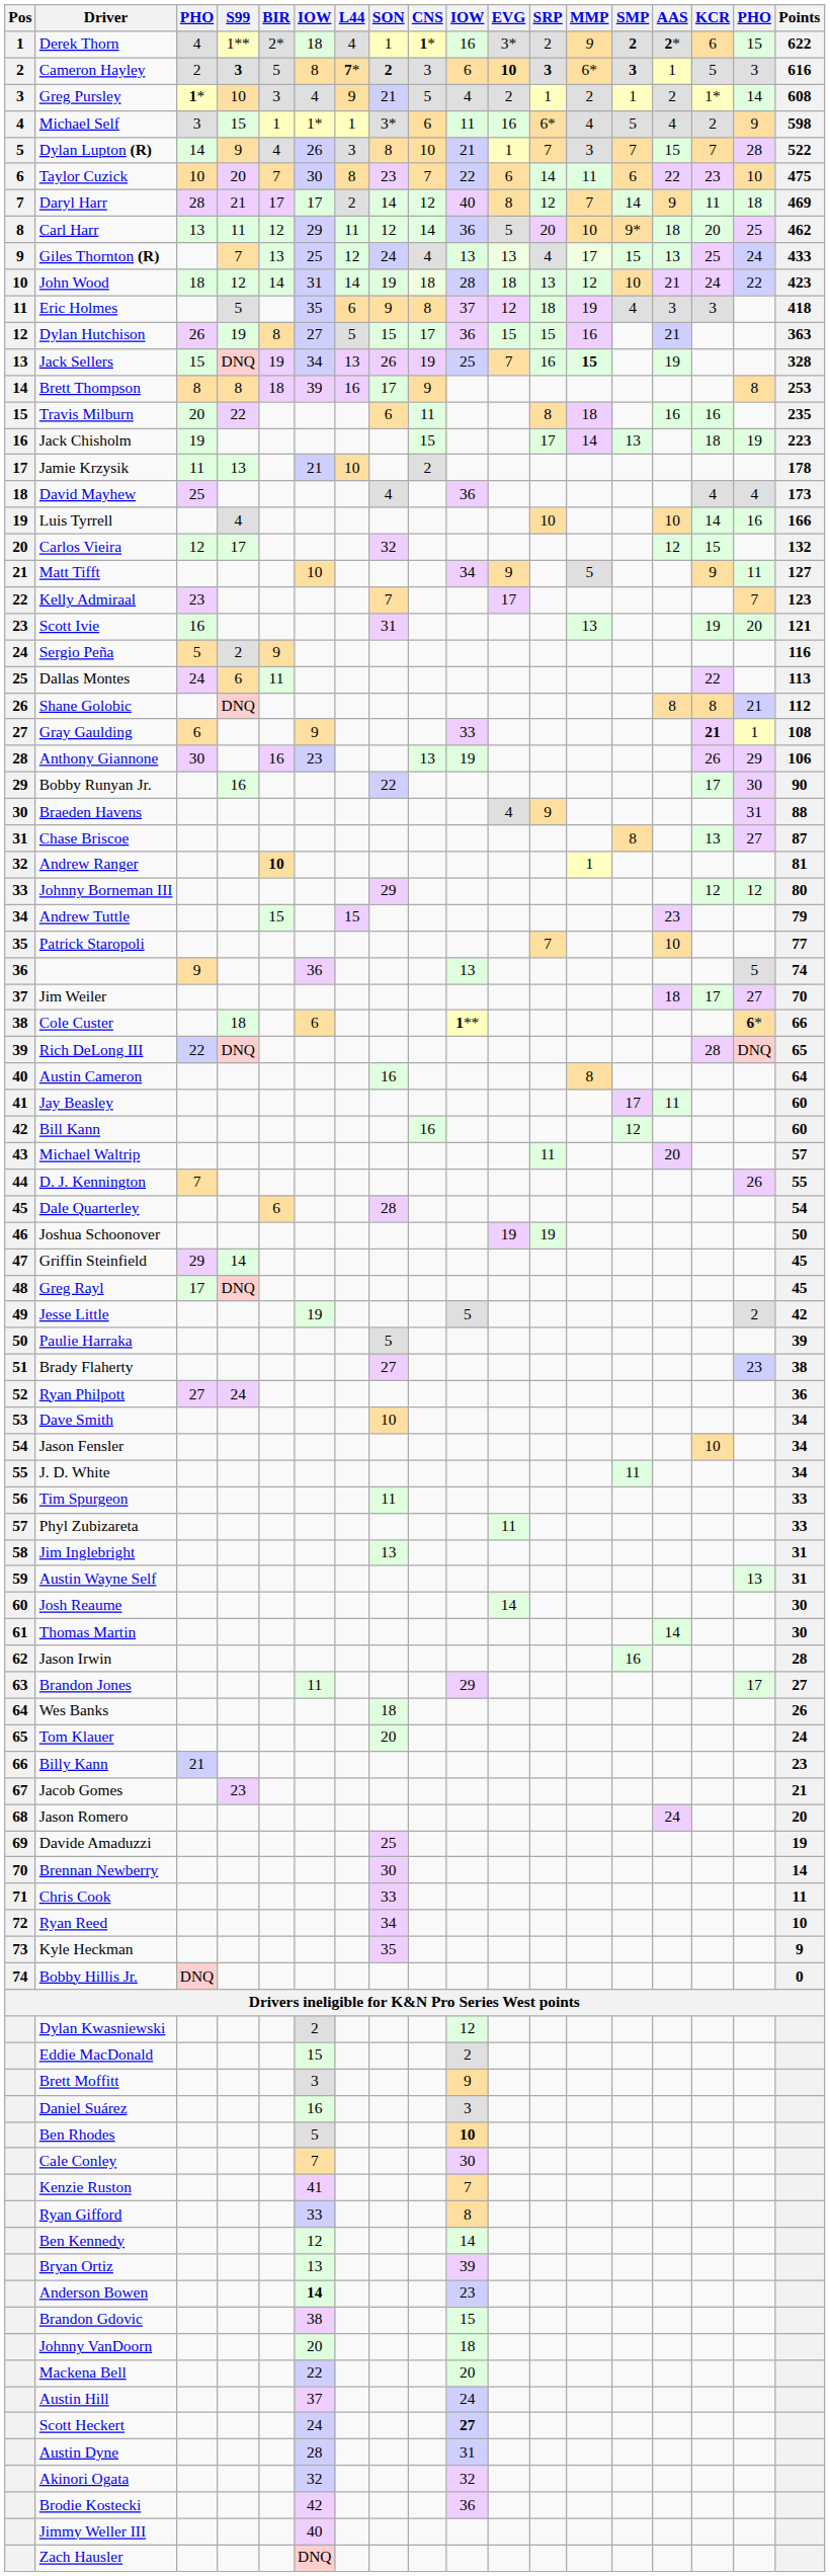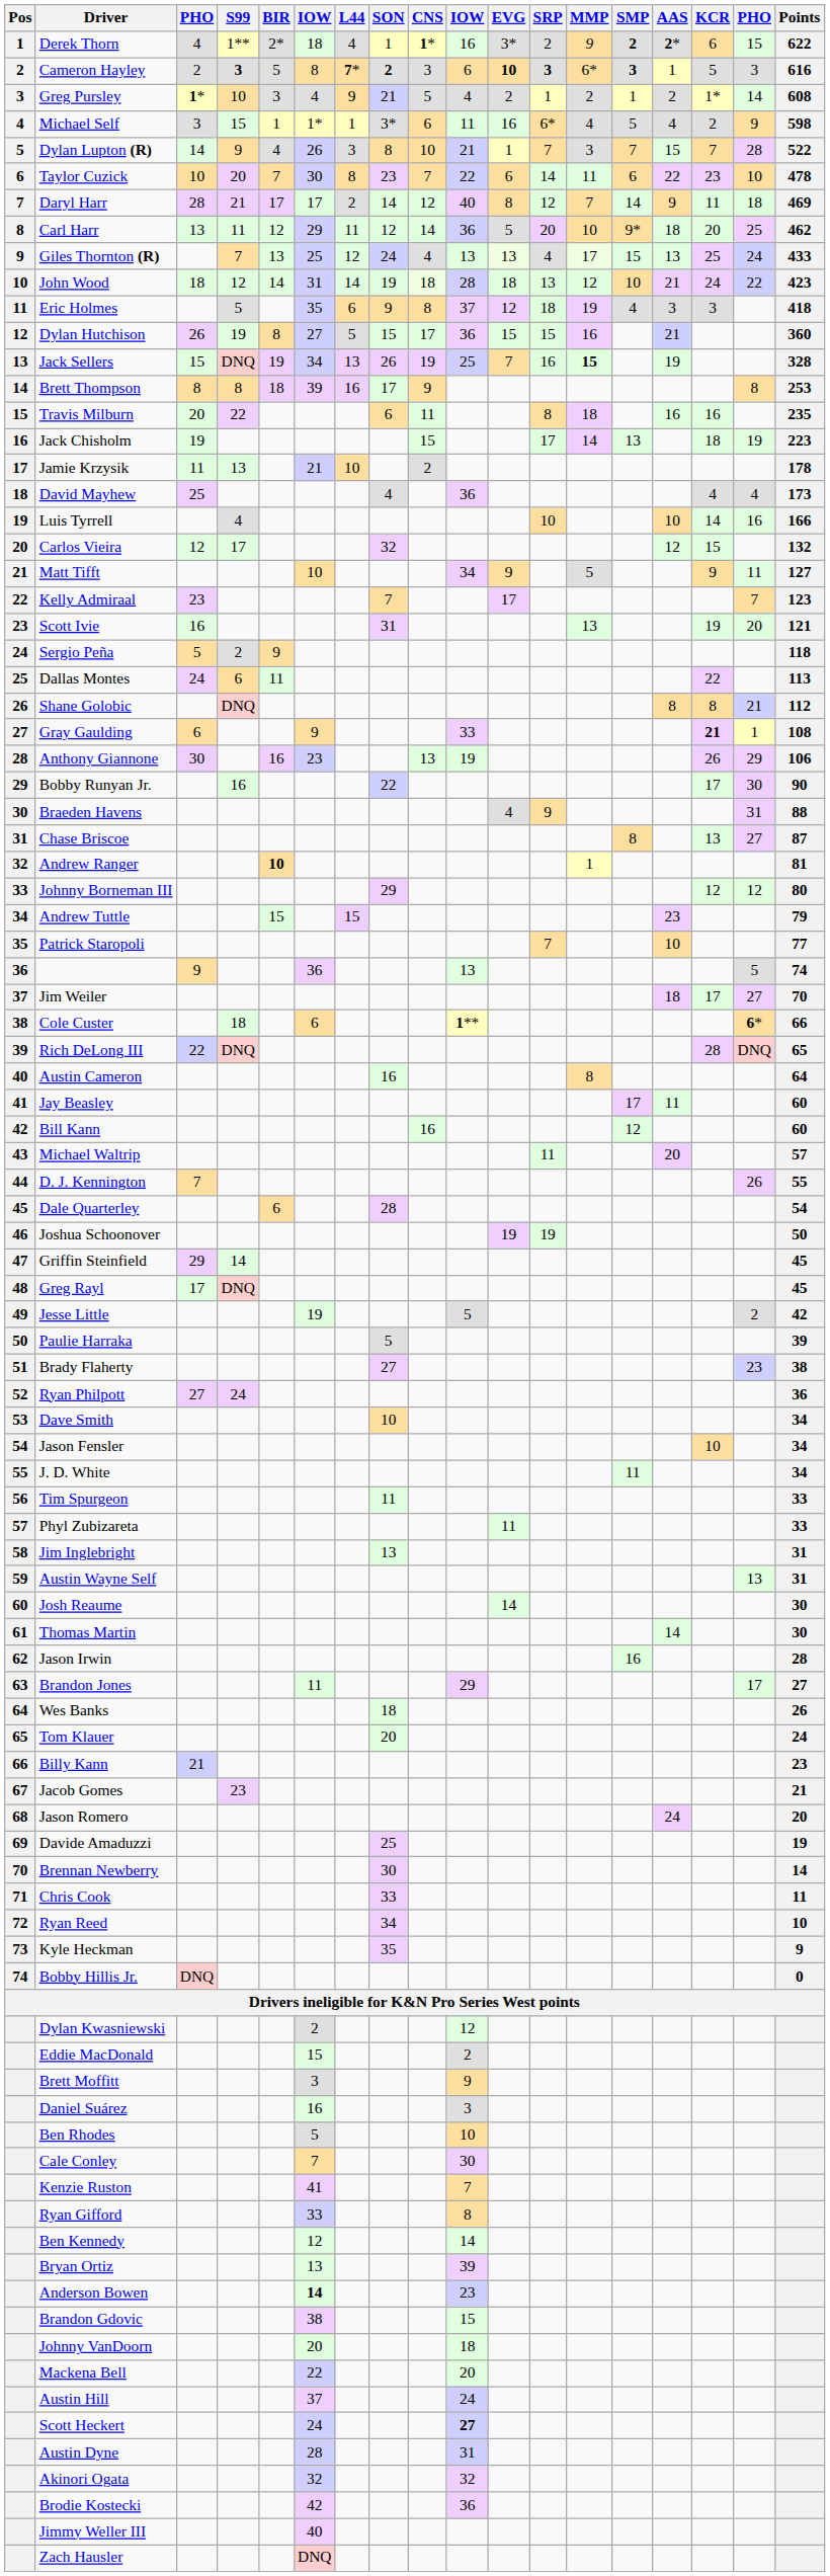Taylor Cuzick | Points: 475 -> 478
Dylan Hutchison | Points: 363 -> 360
Sergio Peña | Points: 116 -> 118
Ben Rhodes | column 10: bold -> normal
